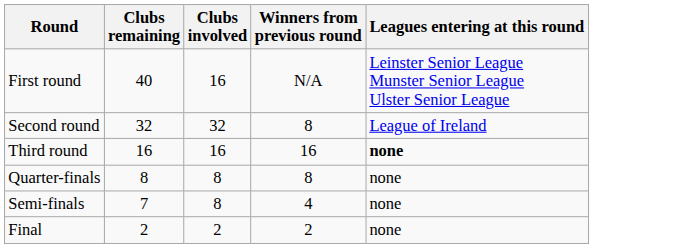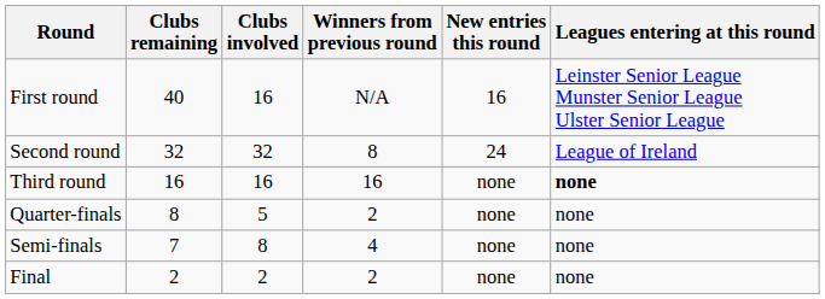+ column: New entries this round | 16 | 24 | none | none | none | none
Quarter-finals | Clubs involved: 8 -> 5
Quarter-finals | Winners from previous round: 8 -> 2
